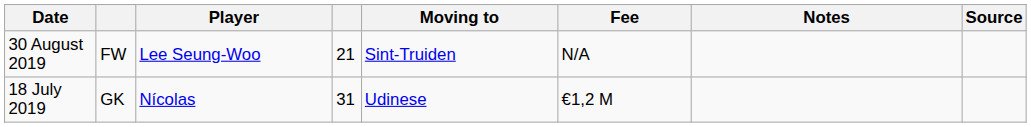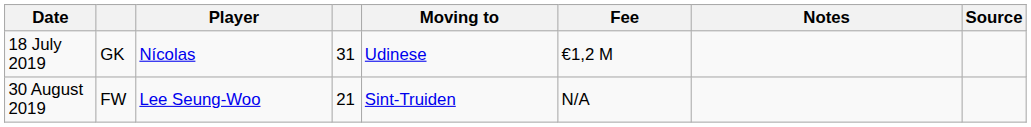rows swapped: 18 July 2019 <-> 30 August 2019
